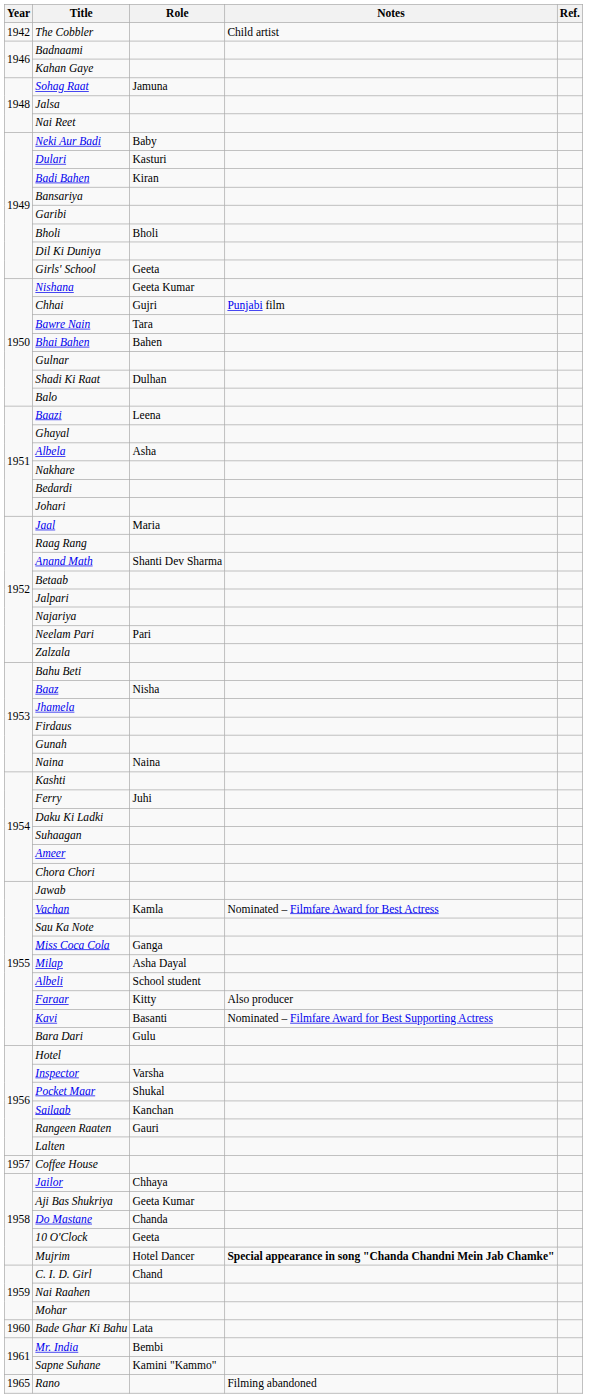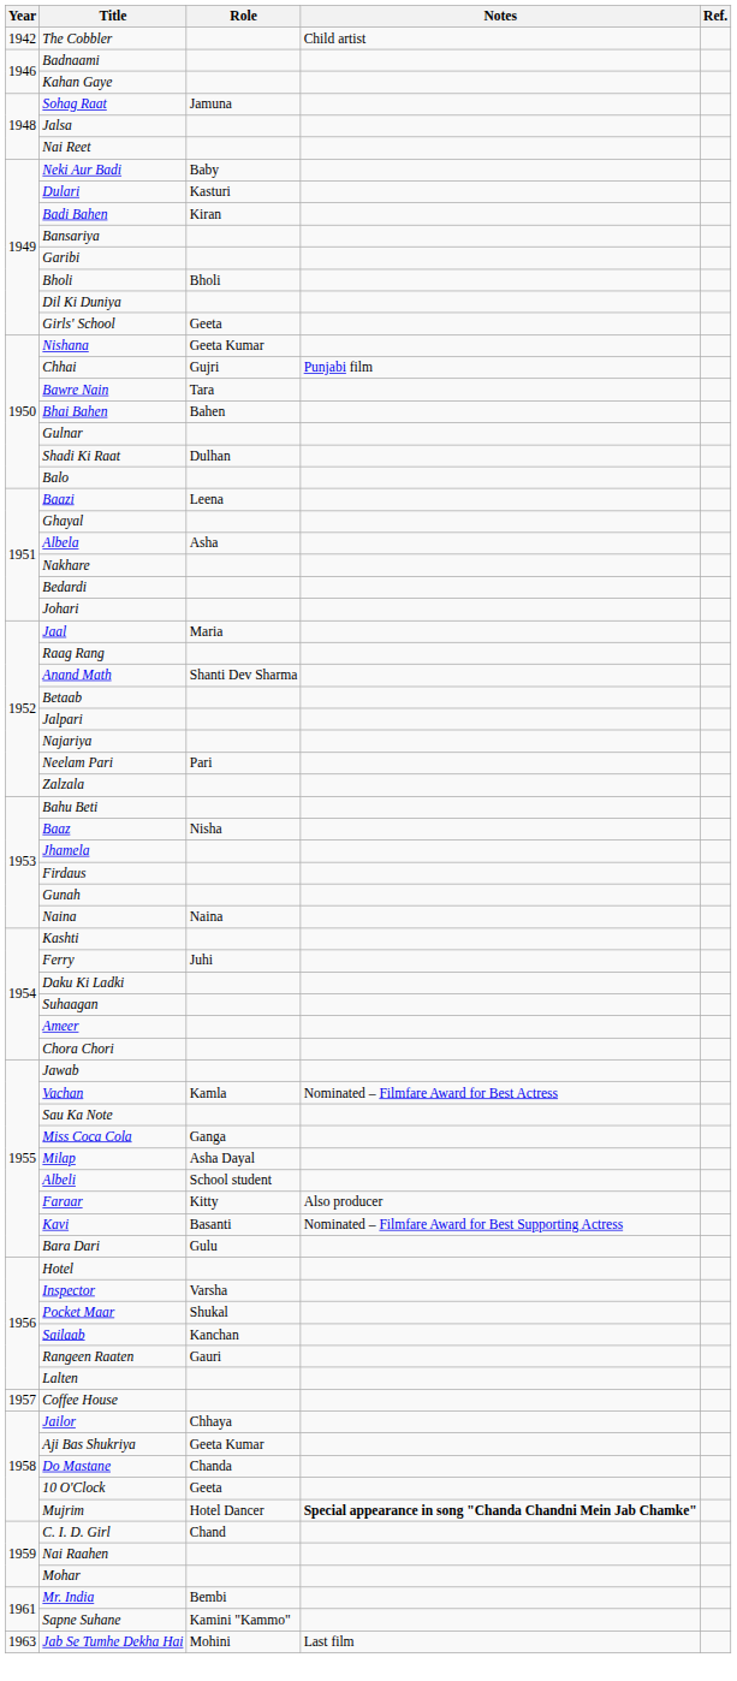- row: 1960 | Bade Ghar Ki Bahu | Lata
+ row: 1963 | Jab Se Tumhe Dekha Hai | Mohini | Last film
- row: 1965 | Rano | Filming abandoned
